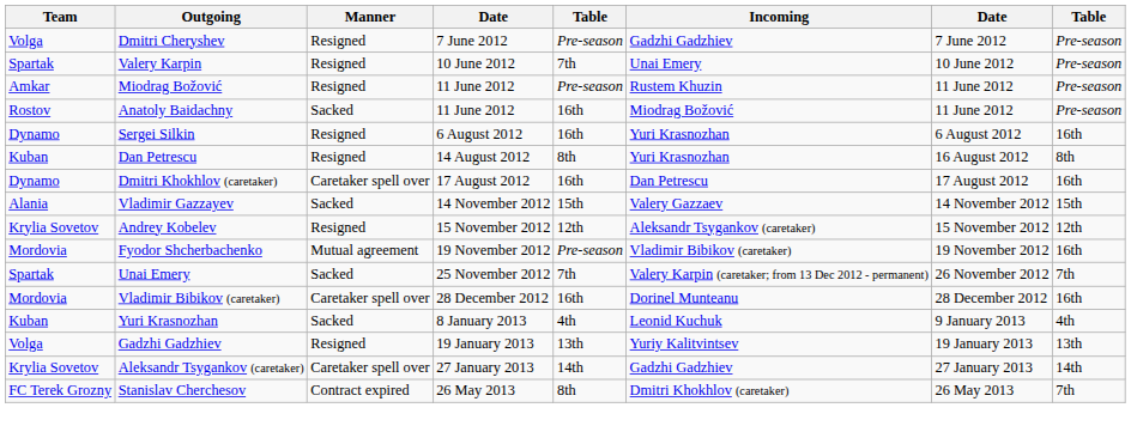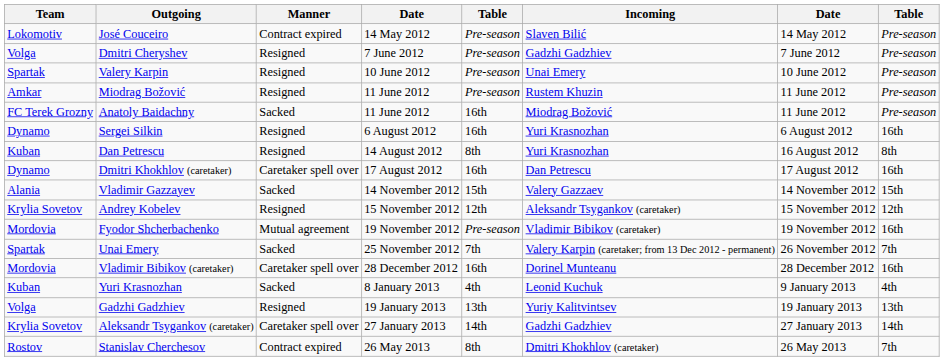+ row: Lokomotiv | José Couceiro | Contract expired | 14 May 2012 | Pre-season | Slaven Bilić | 14 May 2012 | Pre-season
Valery Karpin | column 5: 7th -> Pre-season
Anatoly Baidachny | Team: Rostov -> FC Terek Grozny
Stanislav Cherchesov | Team: FC Terek Grozny -> Rostov
